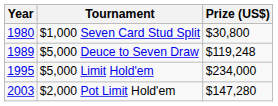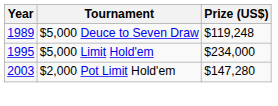- row: 1980 | $1,000 Seven Card Stud Split | $30,800
